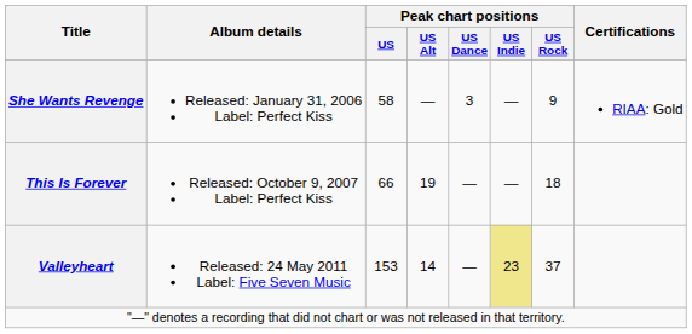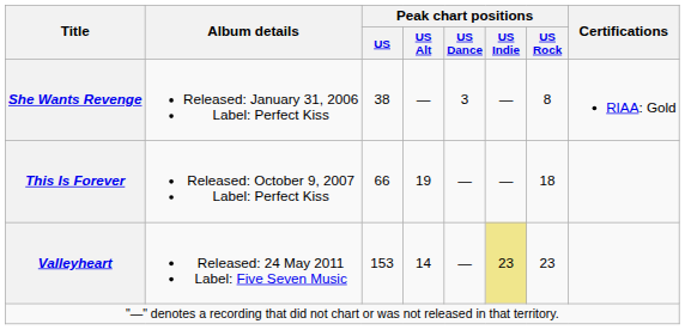She Wants Revenge | Peak chart positions / US: 58 -> 38
She Wants Revenge | Peak chart positions / US Rock: 9 -> 8
Valleyheart | Peak chart positions / US Rock: 37 -> 23
